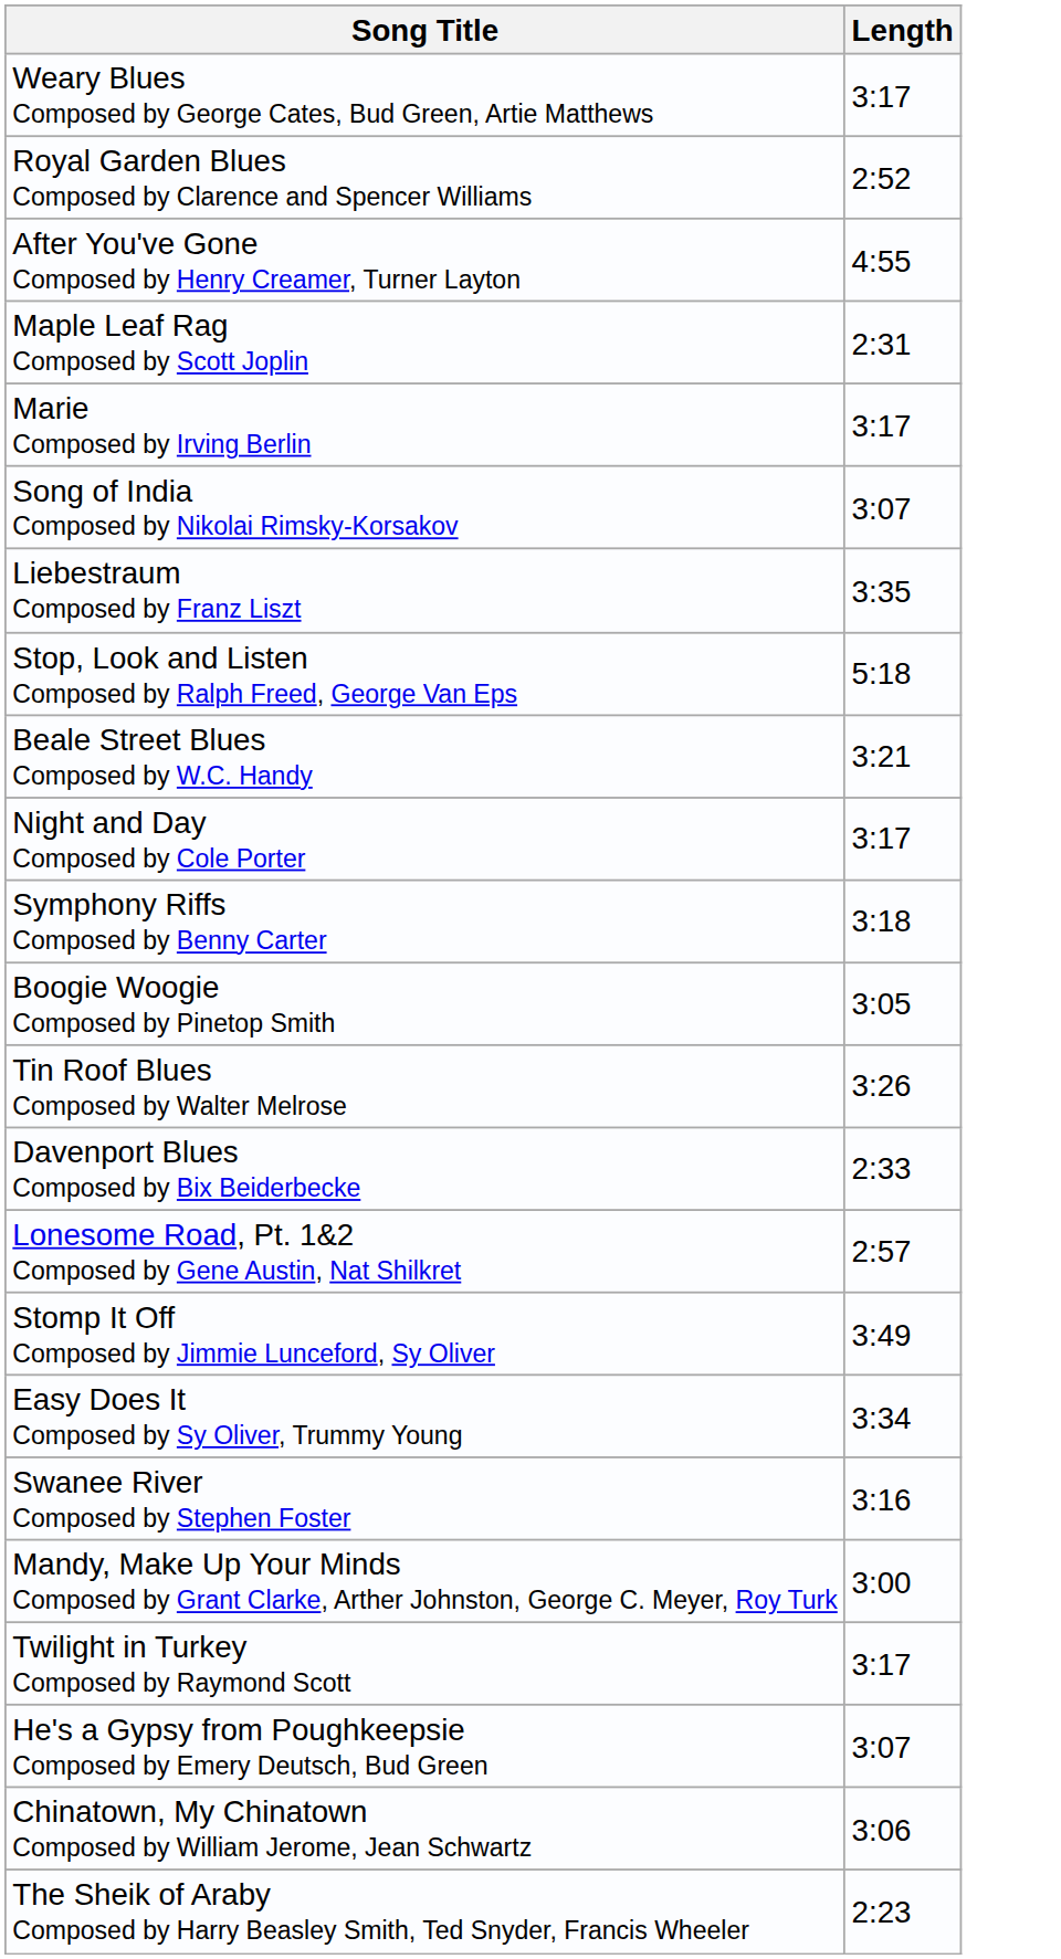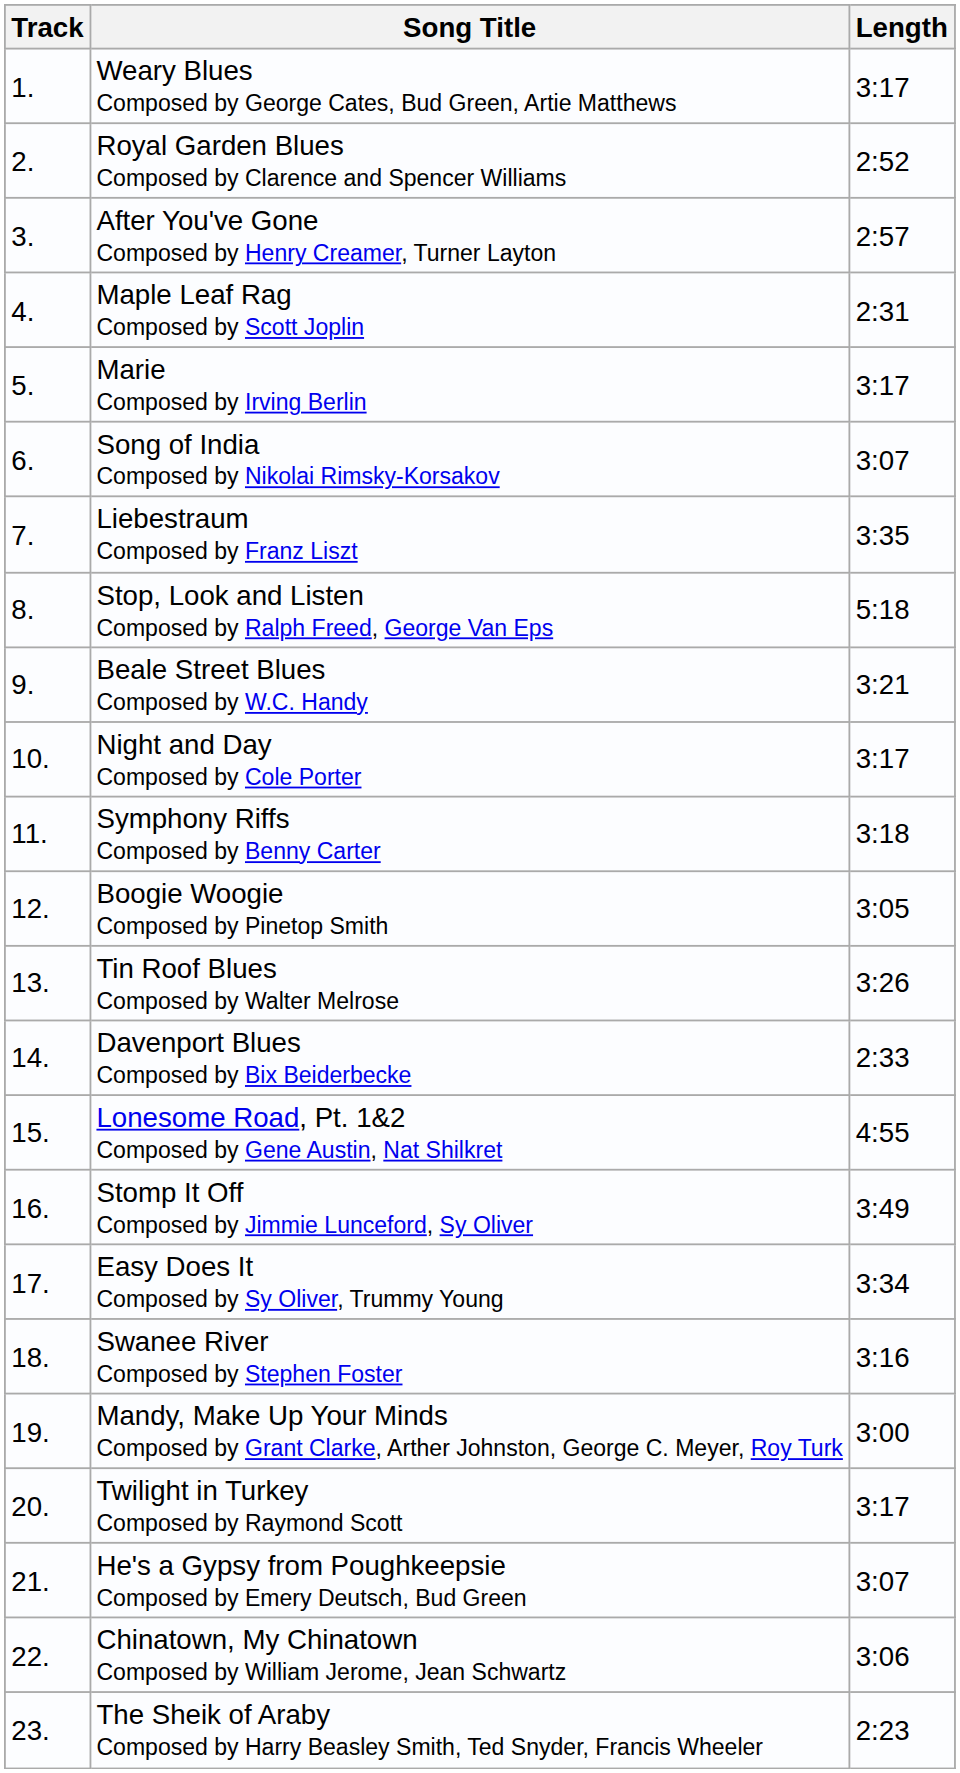+ column: Track | 1. | 2. | 3. | 4. | 5. | 6. | 7. | 8. | 9. | 10. | 11. | 12. | 13. | 14. | 15. | 16. | 17. | 18. | 19. | 20. | 21. | 22. | 23.
After You've Gone Composed by Henry Creamer, Turner Layton | Length: 4:55 -> 2:57
Lonesome Road, Pt. 1&2 Composed by Gene Austin, Nat Shilkret | Length: 2:57 -> 4:55
